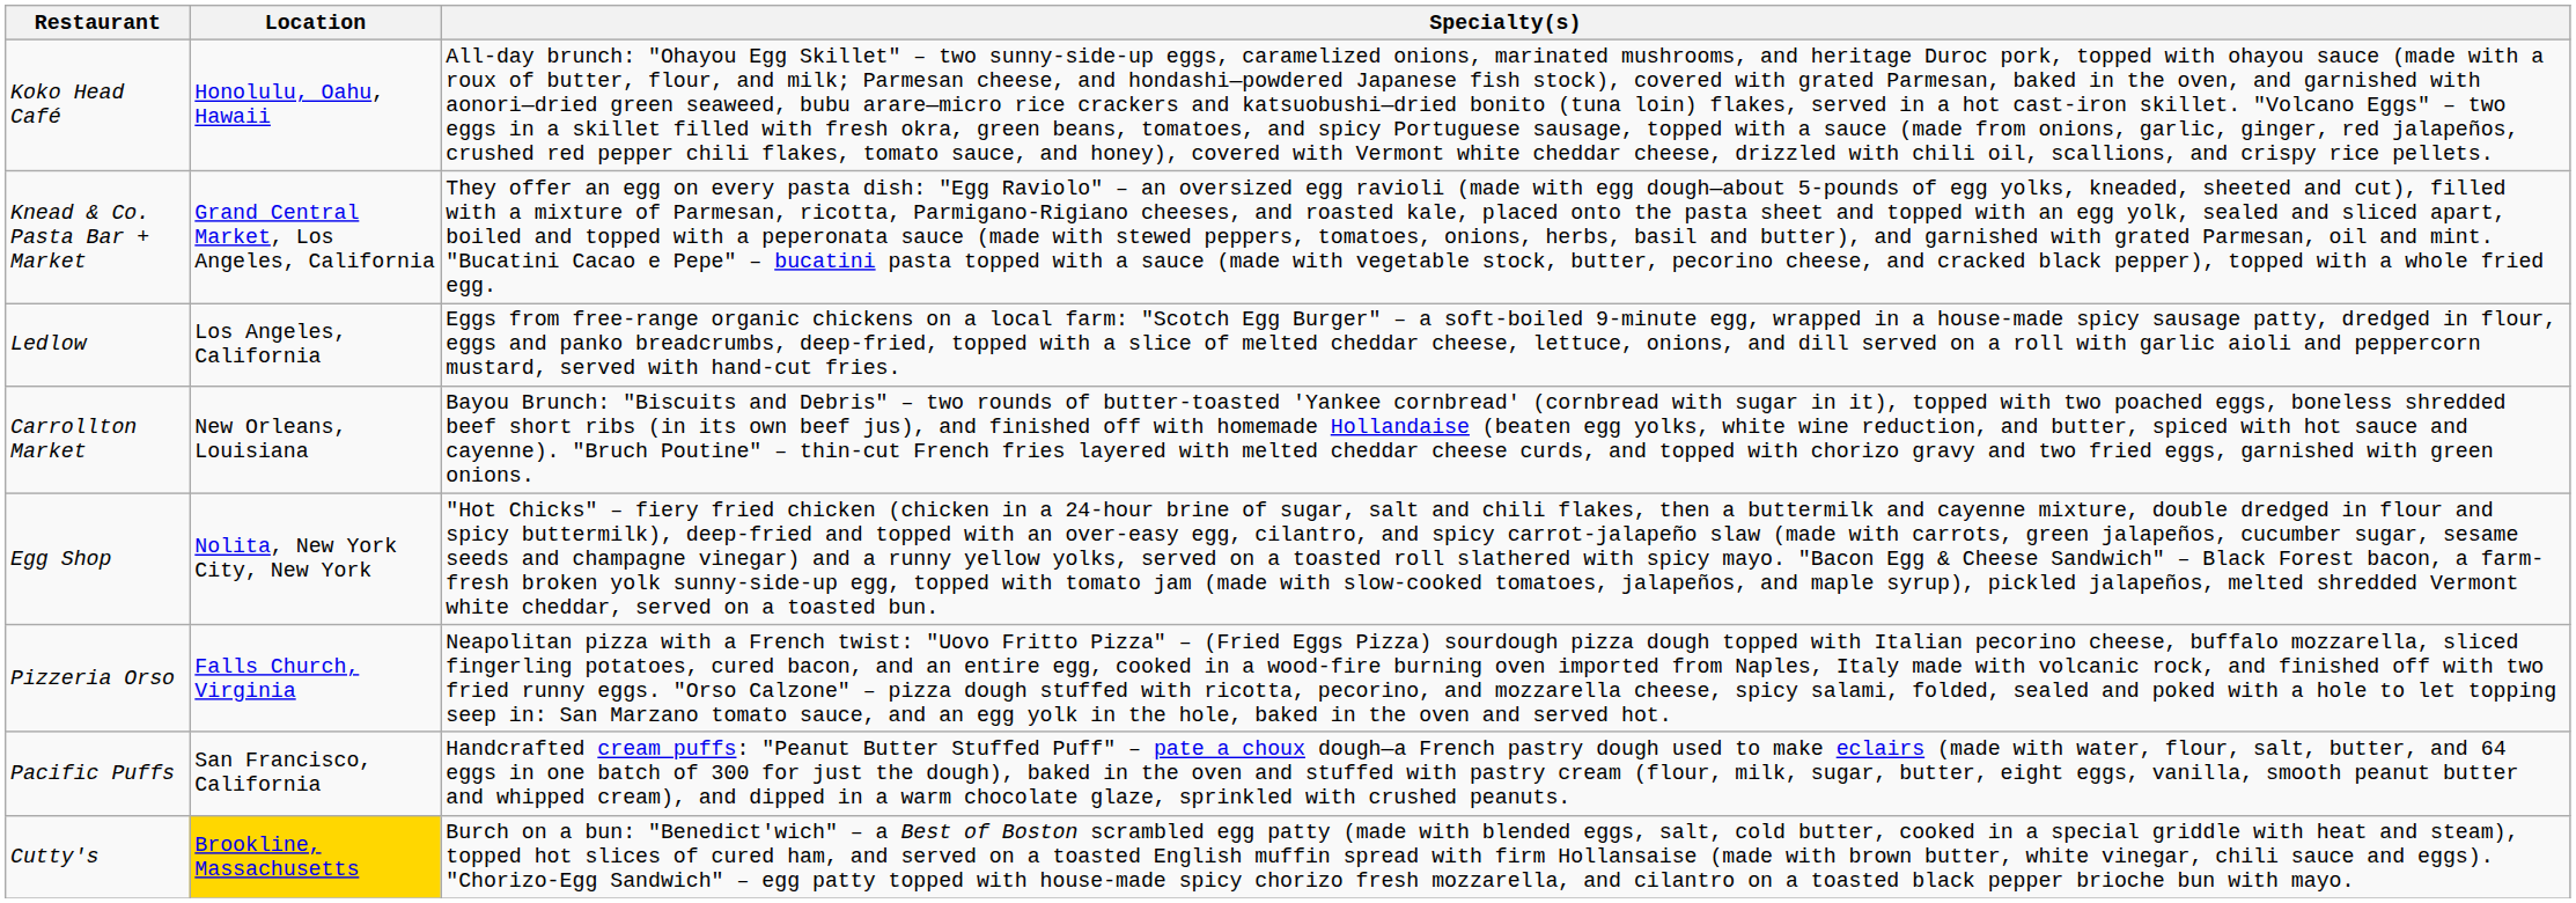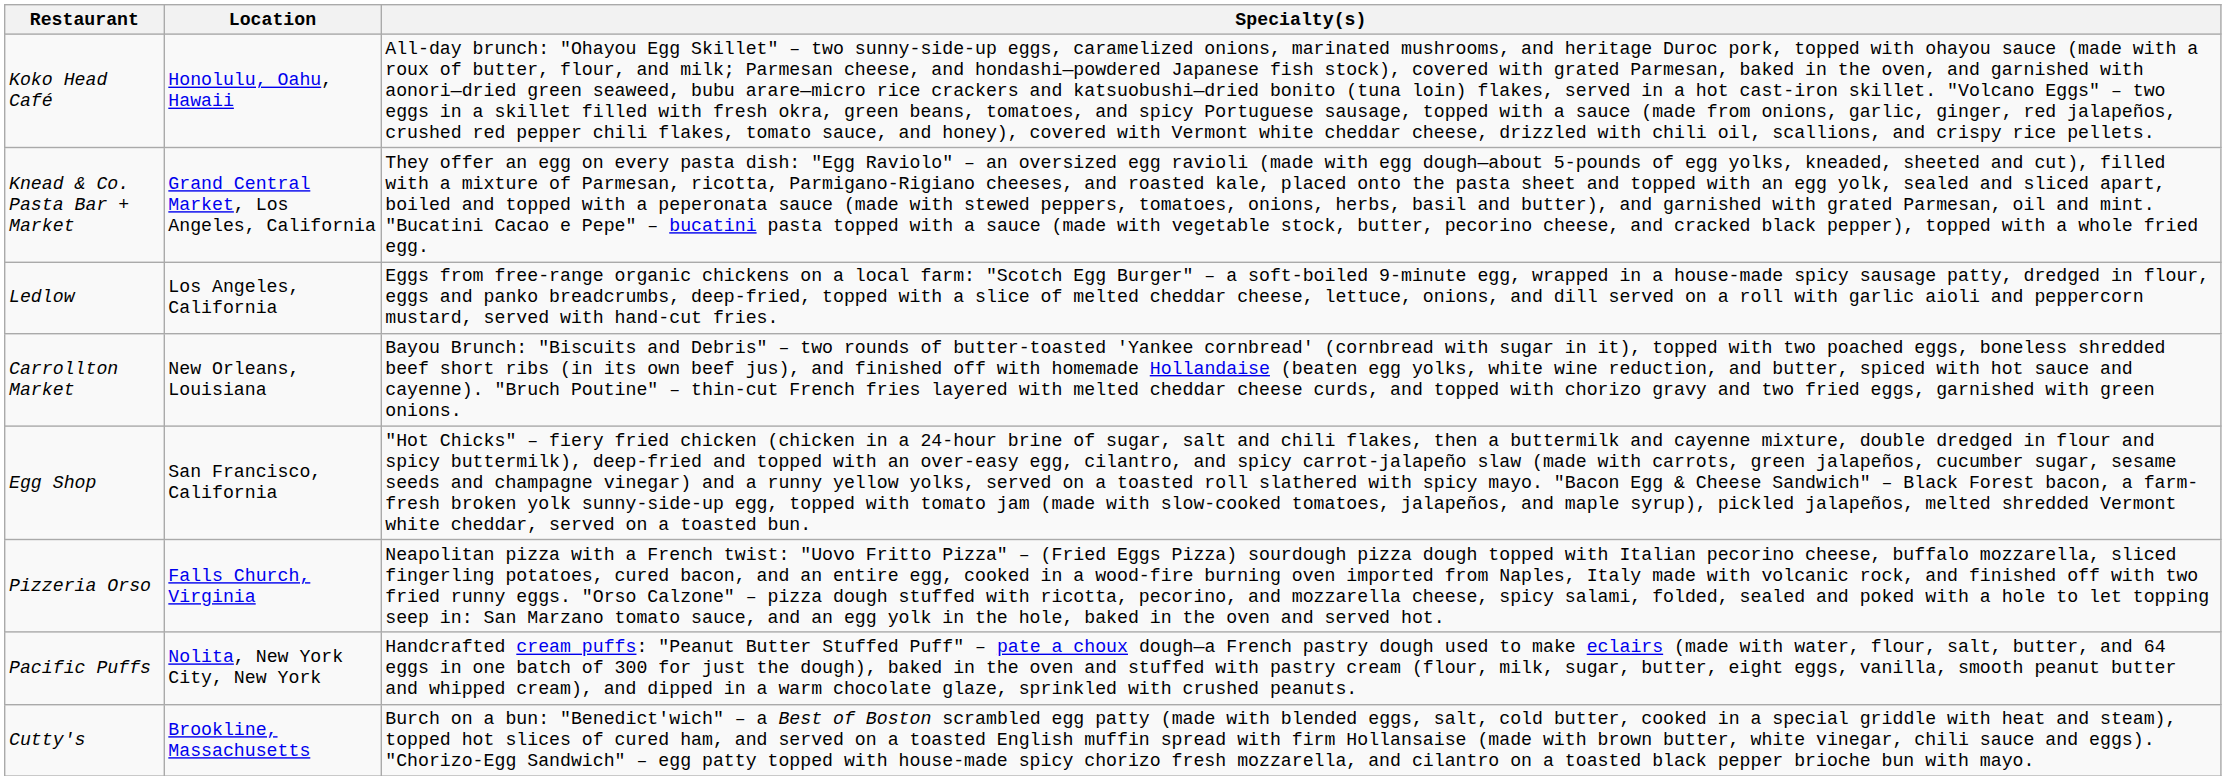Egg Shop | Location: Nolita, New York City, New York -> San Francisco, California
Pacific Puffs | Location: San Francisco, California -> Nolita, New York City, New York
Cutty's | Location: gold background -> no background
